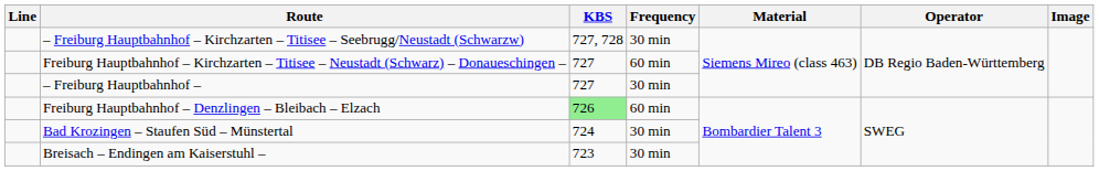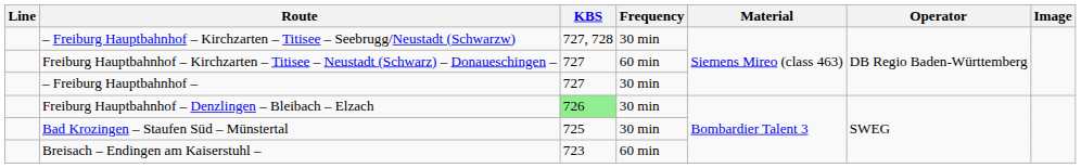Freiburg Hauptbahnhof – Denzlingen – Bleibach – Elzach | Frequency: 60 min -> 30 min
Bad Krozingen – Staufen Süd – Münstertal | KBS: 724 -> 725
Breisach – Endingen am Kaiserstuhl – | Frequency: 30 min -> 60 min
